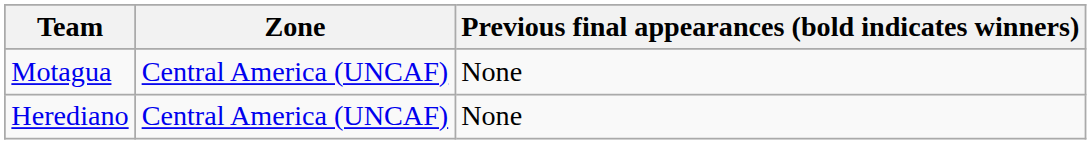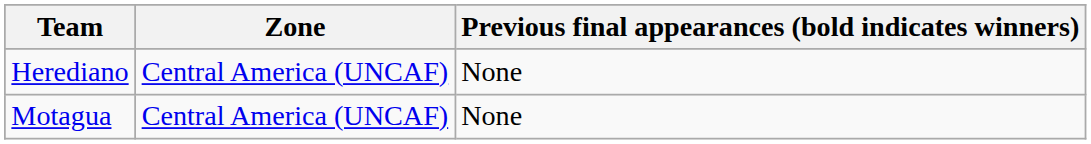rows swapped: Herediano <-> Motagua
